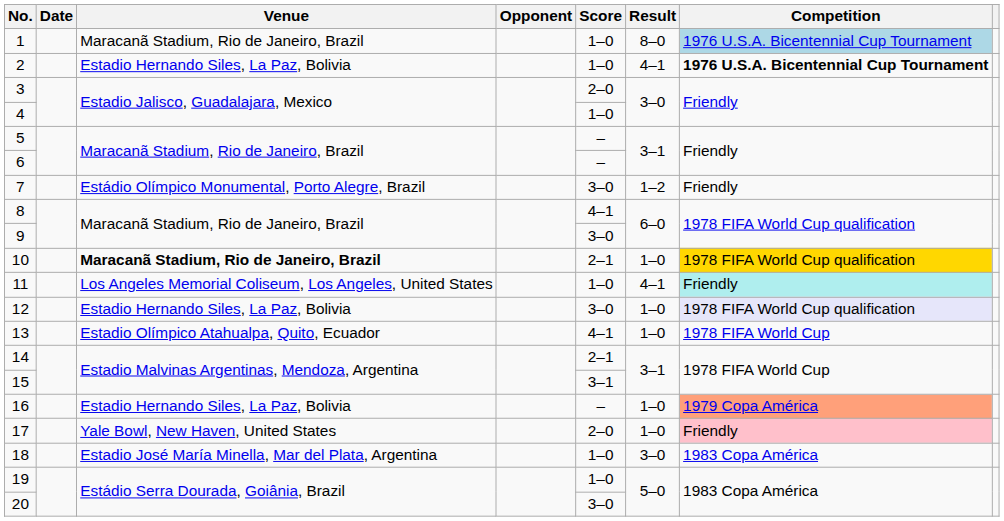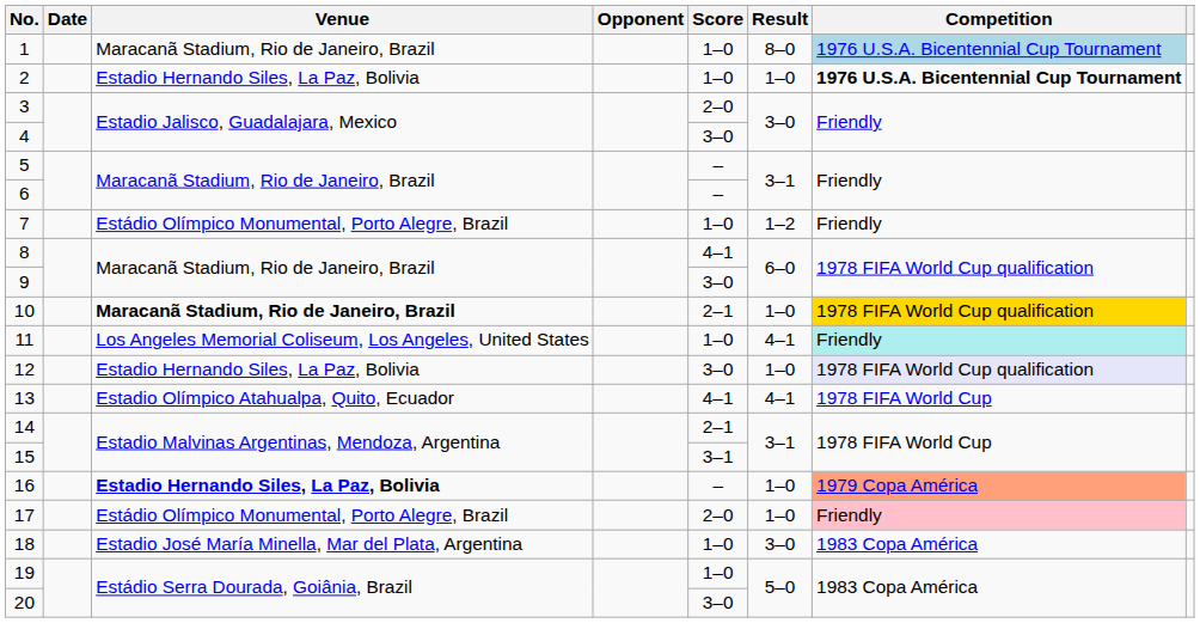2 | Result: 4–1 -> 1–0
4 | Score: 1–0 -> 3–0
7 | Score: 3–0 -> 1–0
13 | Result: 1–0 -> 4–1
16 | Venue: normal -> bold
17 | Venue: Yale Bowl, New Haven, United States -> Estádio Olímpico Monumental, Porto Alegre, Brazil
